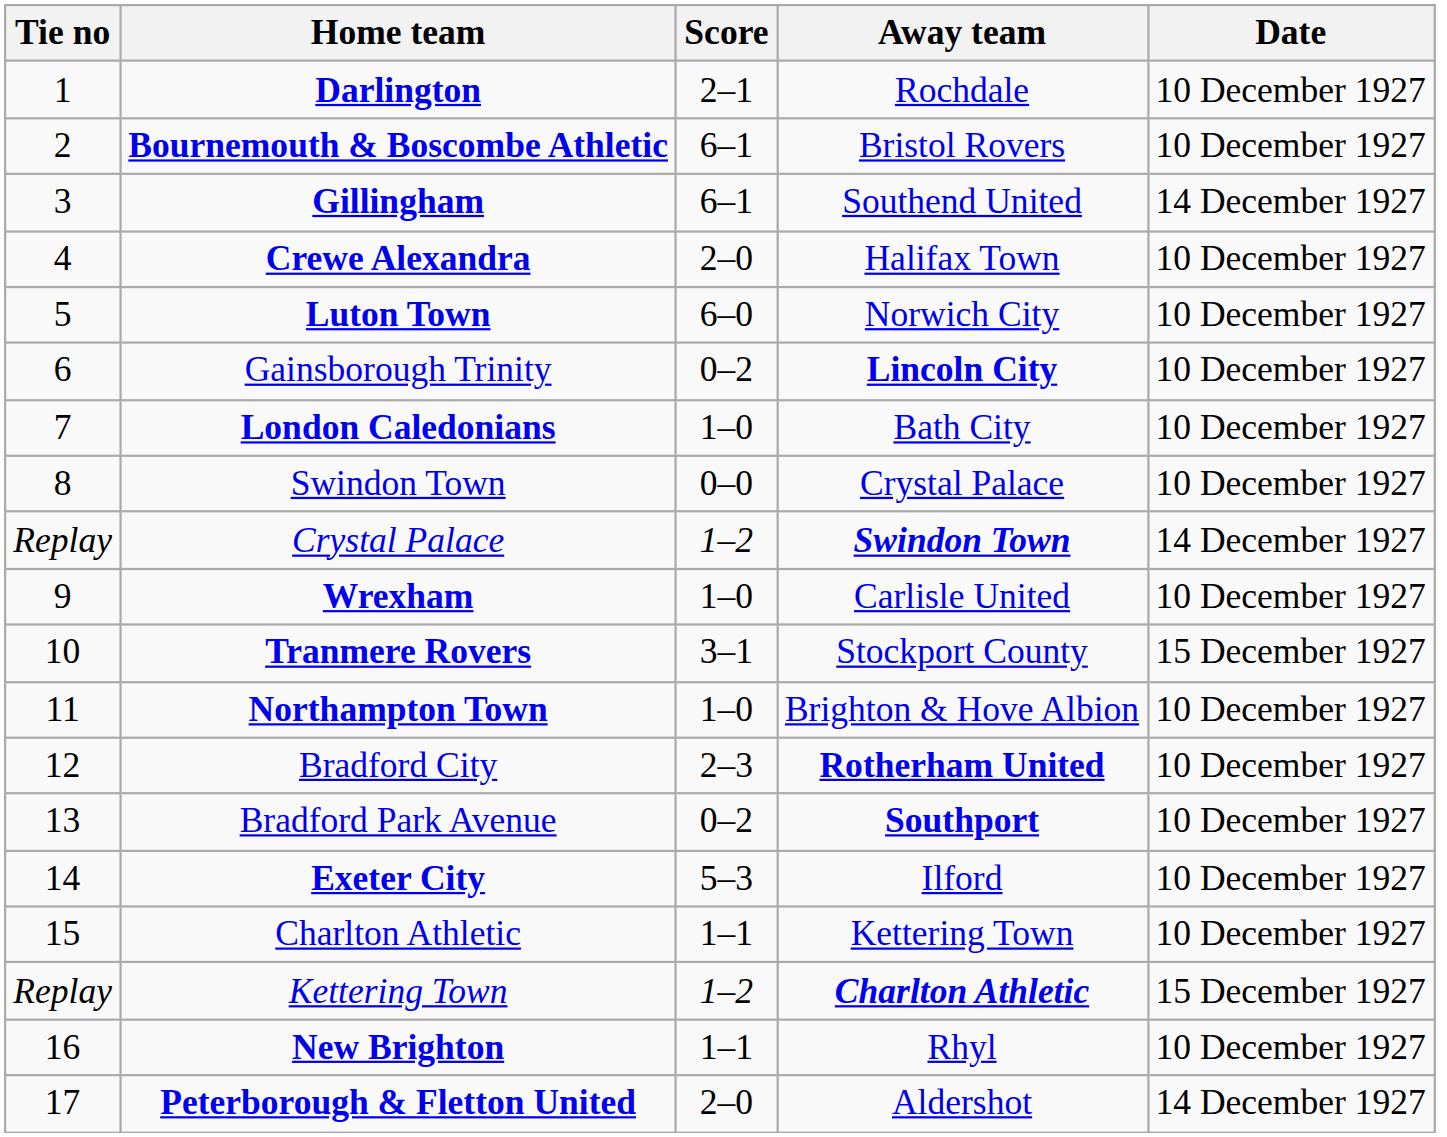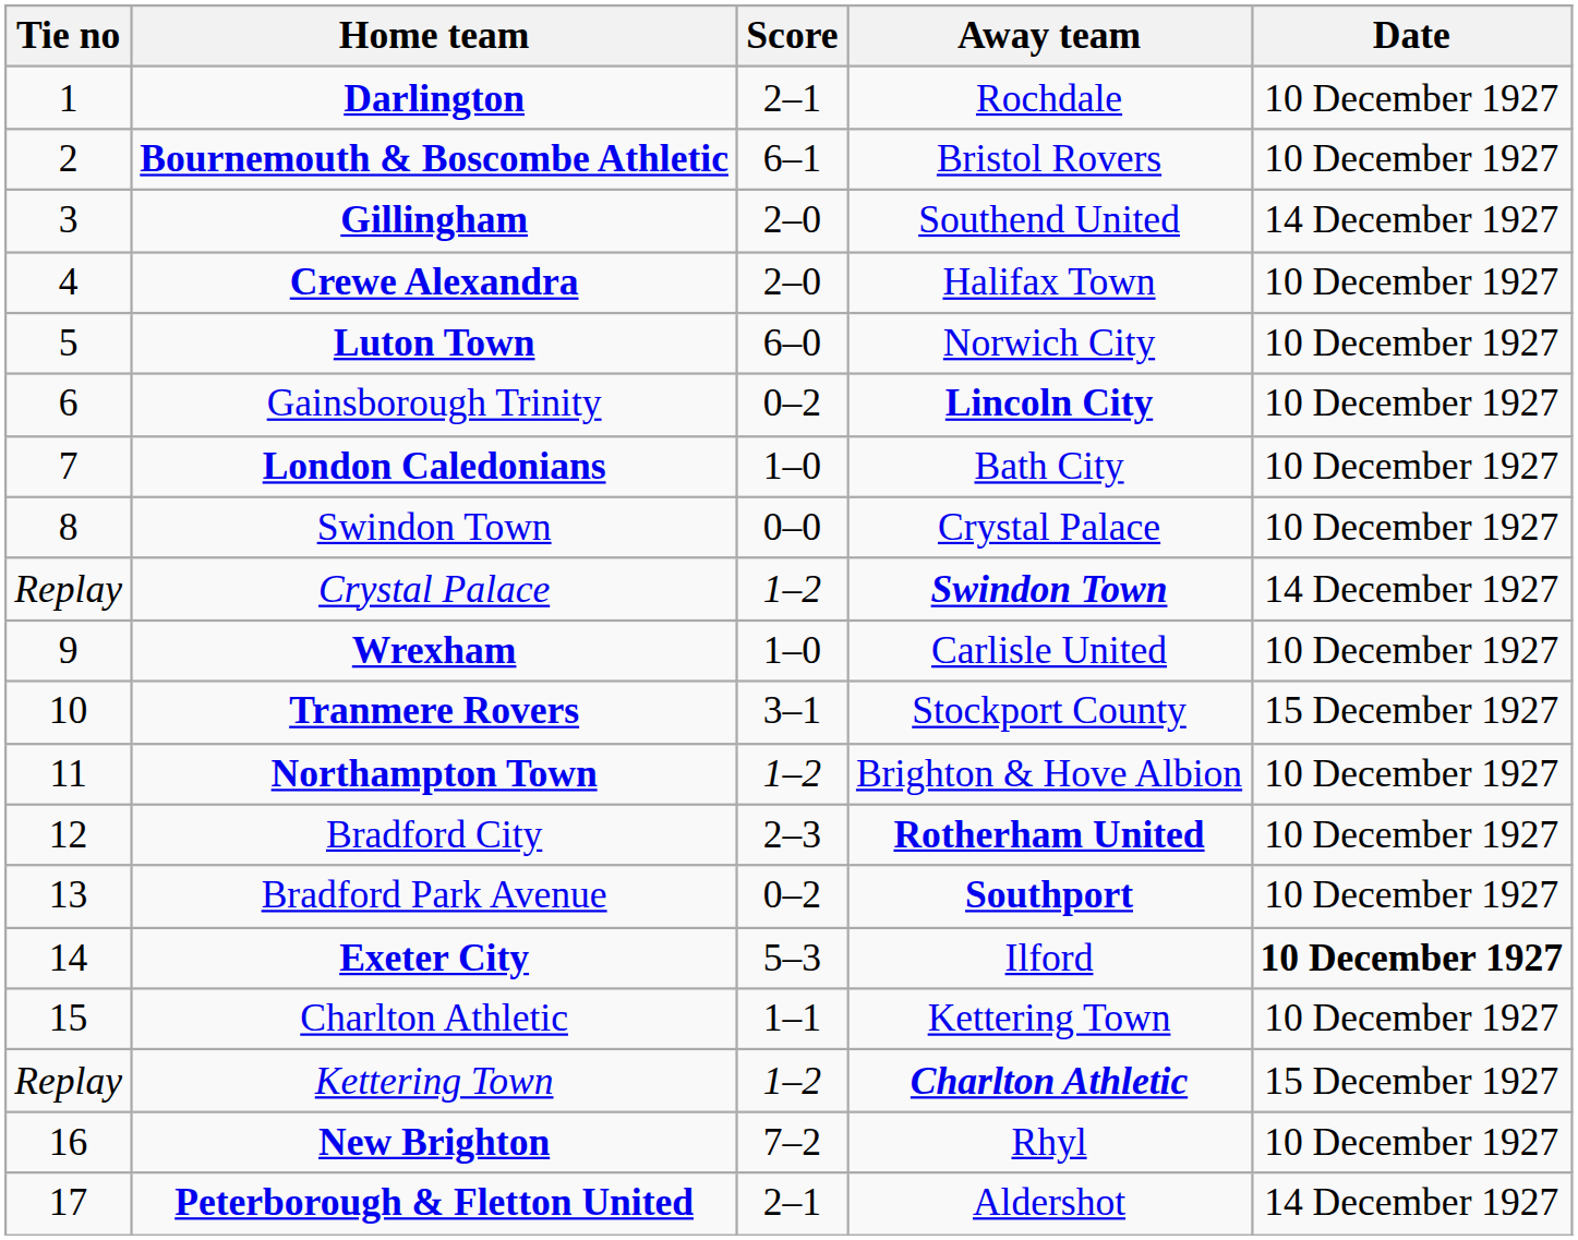Gillingham | Score: 6–1 -> 2–0
Northampton Town | Score: 1–0 -> 1–2
Exeter City | Date: normal -> bold
New Brighton | Score: 1–1 -> 7–2
Peterborough & Fletton United | Score: 2–0 -> 2–1
